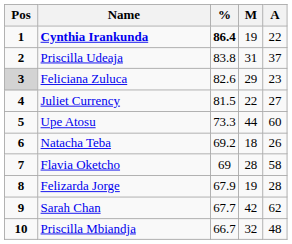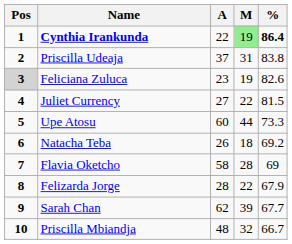columns swapped: A <-> %
Cynthia Irankunda | M: no background -> lightgreen background
Feliciana Zuluca | M: 29 -> 19
Felizarda Jorge | M: 19 -> 22
Sarah Chan | M: 42 -> 39
